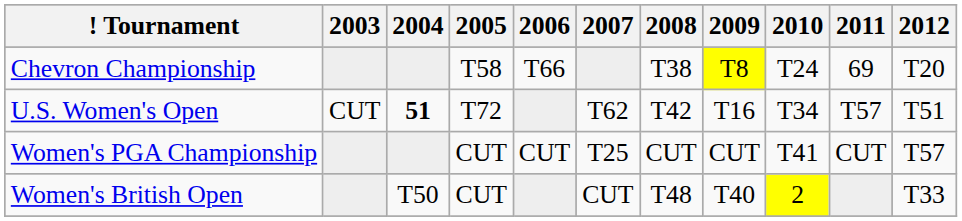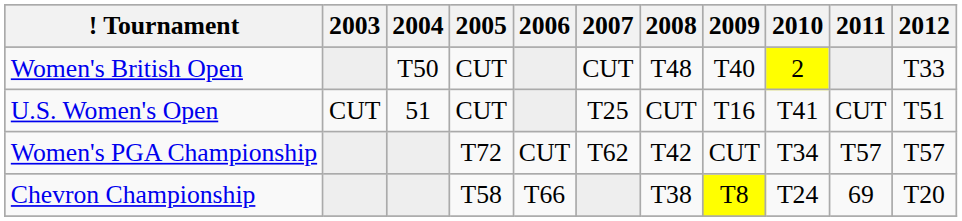rows swapped: Chevron Championship <-> Women's British Open
U.S. Women's Open | 2004: bold -> normal
U.S. Women's Open | 2005: T72 -> CUT
U.S. Women's Open | 2007: T62 -> T25
U.S. Women's Open | 2008: T42 -> CUT
U.S. Women's Open | 2010: T34 -> T41
U.S. Women's Open | 2011: T57 -> CUT
Women's PGA Championship | 2005: CUT -> T72
Women's PGA Championship | 2007: T25 -> T62
Women's PGA Championship | 2008: CUT -> T42
Women's PGA Championship | 2010: T41 -> T34
Women's PGA Championship | 2011: CUT -> T57
